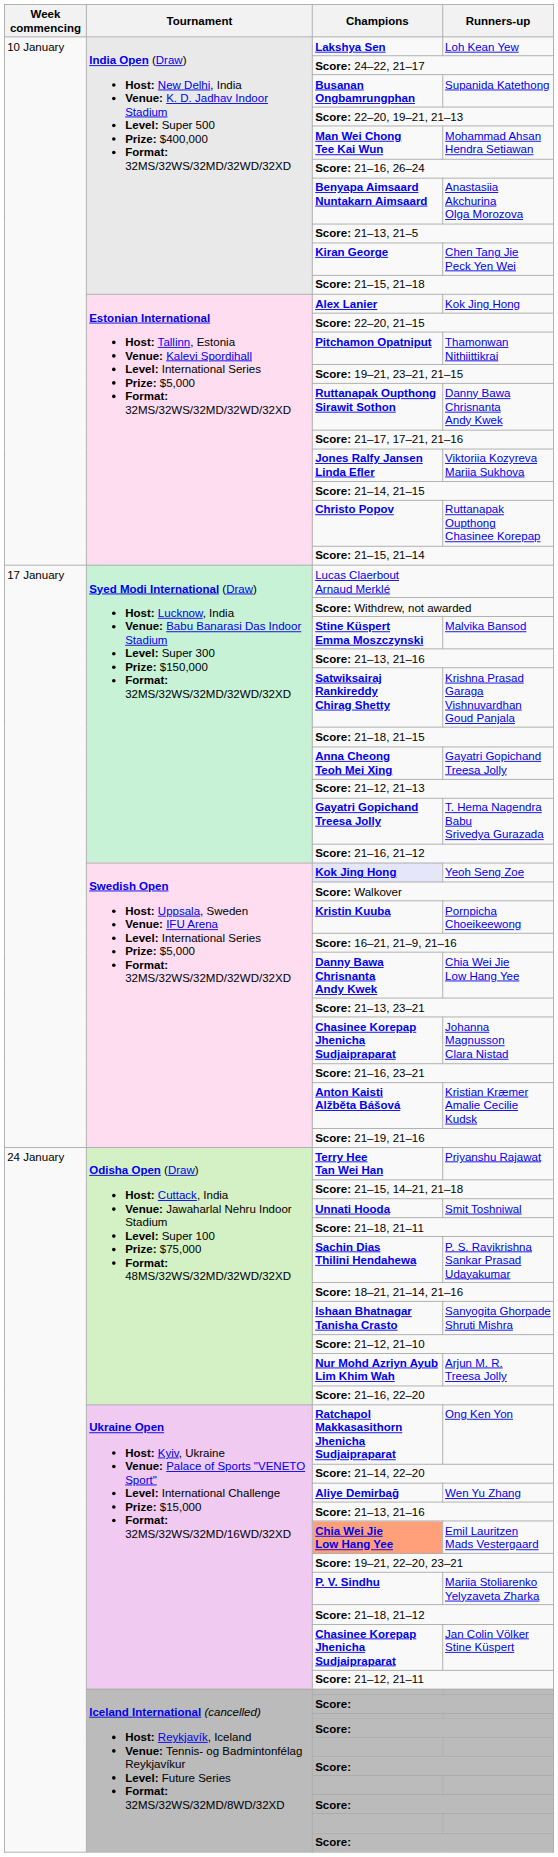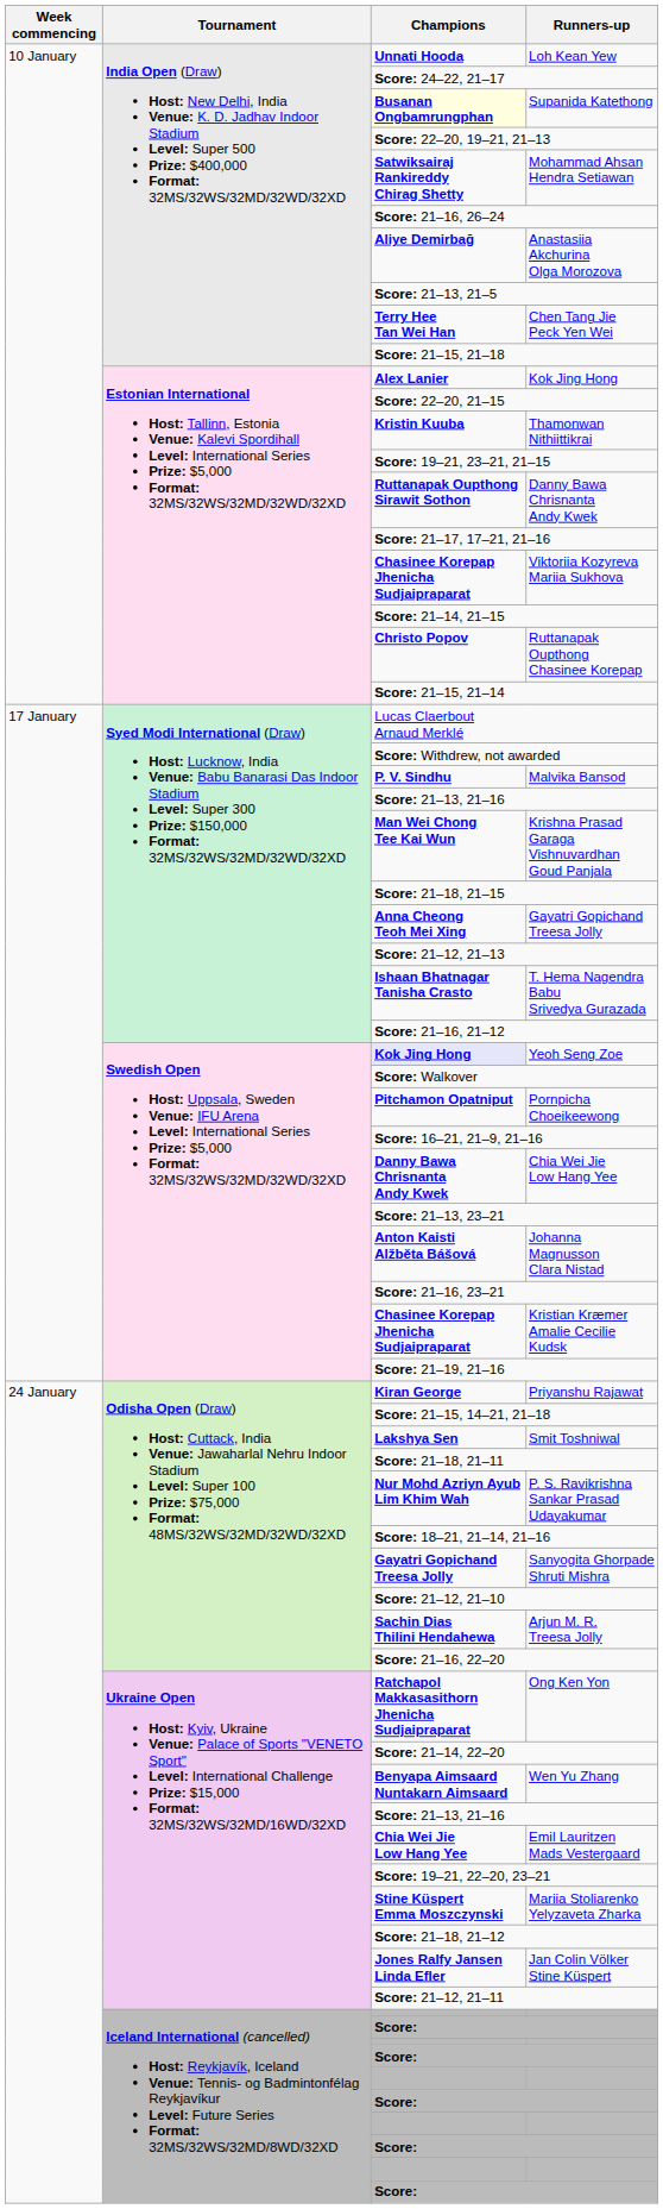Loh Kean Yew | Champions: Lakshya Sen -> Unnati Hooda
Supanida Katethong | Champions: no background -> lightyellow background
Mohammad Ahsan Hendra Setiawan | Champions: Man Wei Chong Tee Kai Wun -> Satwiksairaj Rankireddy Chirag Shetty
Anastasiia Akchurina Olga Morozova | Champions: Benyapa Aimsaard Nuntakarn Aimsaard -> Aliye Demirbağ
Chen Tang Jie Peck Yen Wei | Champions: Kiran George -> Terry Hee Tan Wei Han
Thamonwan Nithiittikrai | Champions: Pitchamon Opatniput -> Kristin Kuuba
Viktoriia Kozyreva Mariia Sukhova | Champions: Jones Ralfy Jansen Linda Efler -> Chasinee Korepap Jhenicha Sudjaipraparat
Malvika Bansod | Champions: Stine Küspert Emma Moszczynski -> P. V. Sindhu
Krishna Prasad Garaga Vishnuvardhan Goud Panjala | Champions: Satwiksairaj Rankireddy Chirag Shetty -> Man Wei Chong Tee Kai Wun
T. Hema Nagendra Babu Srivedya Gurazada | Champions: Gayatri Gopichand Treesa Jolly -> Ishaan Bhatnagar Tanisha Crasto
Pornpicha Choeikeewong | Champions: Kristin Kuuba -> Pitchamon Opatniput
Johanna Magnusson Clara Nistad | Champions: Chasinee Korepap Jhenicha Sudjaipraparat -> Anton Kaisti Alžběta Bášová
Kristian Kræmer Amalie Cecilie Kudsk | Champions: Anton Kaisti Alžběta Bášová -> Chasinee Korepap Jhenicha Sudjaipraparat
Priyanshu Rajawat | Champions: Terry Hee Tan Wei Han -> Kiran George
Smit Toshniwal | Champions: Unnati Hooda -> Lakshya Sen
P. S. Ravikrishna Sankar Prasad Udayakumar | Champions: Sachin Dias Thilini Hendahewa -> Nur Mohd Azriyn Ayub Lim Khim Wah
Sanyogita Ghorpade Shruti Mishra | Champions: Ishaan Bhatnagar Tanisha Crasto -> Gayatri Gopichand Treesa Jolly
Arjun M. R. Treesa Jolly | Champions: Nur Mohd Azriyn Ayub Lim Khim Wah -> Sachin Dias Thilini Hendahewa
Wen Yu Zhang | Champions: Aliye Demirbağ -> Benyapa Aimsaard Nuntakarn Aimsaard
Emil Lauritzen Mads Vestergaard | Champions: lightsalmon background -> no background
Mariia Stoliarenko Yelyzaveta Zharka | Champions: P. V. Sindhu -> Stine Küspert Emma Moszczynski
Jan Colin Völker Stine Küspert | Champions: Chasinee Korepap Jhenicha Sudjaipraparat -> Jones Ralfy Jansen Linda Efler
